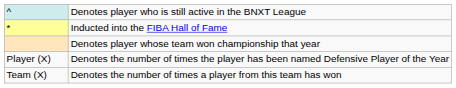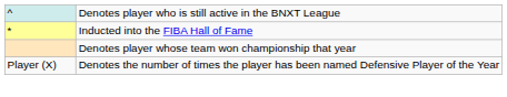- row: Team (X) | Denotes the number of times a player from this team has won
